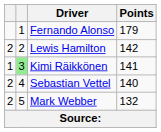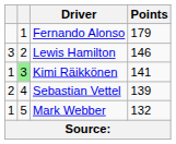Lewis Hamilton | column 1: 2 -> 3
Lewis Hamilton | Points: 142 -> 146
Sebastian Vettel | Points: 140 -> 139
Mark Webber | column 1: 2 -> 1
